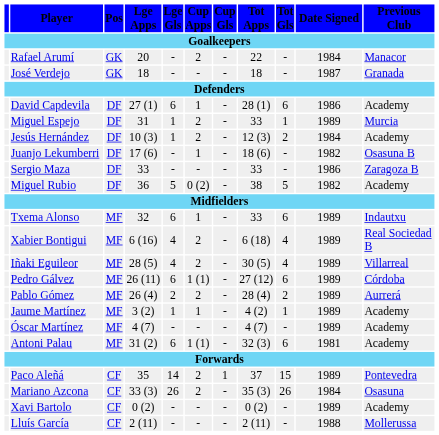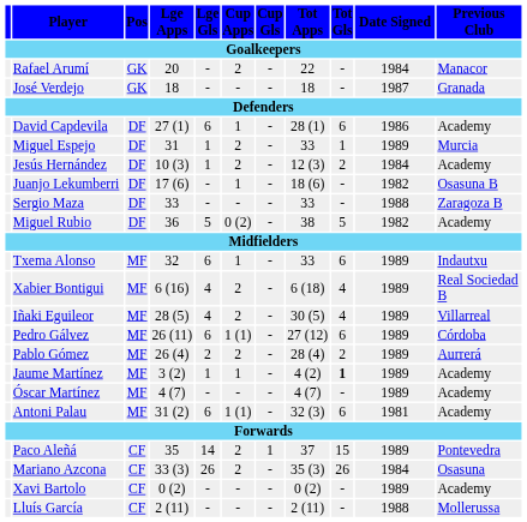Sergio Maza | Date Signed: 1986 -> 1988
Jaume Martínez | Tot Gls: normal -> bold
